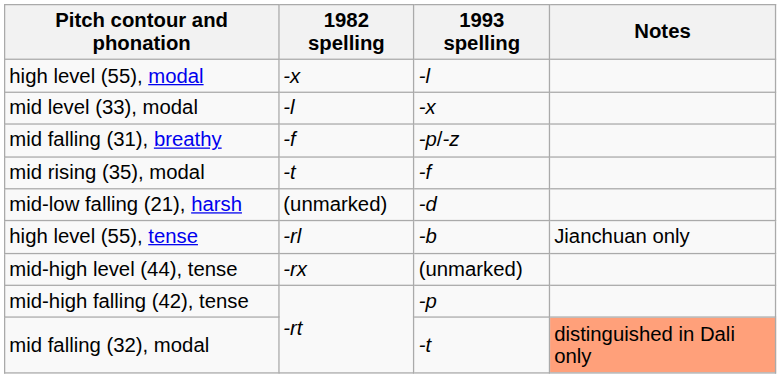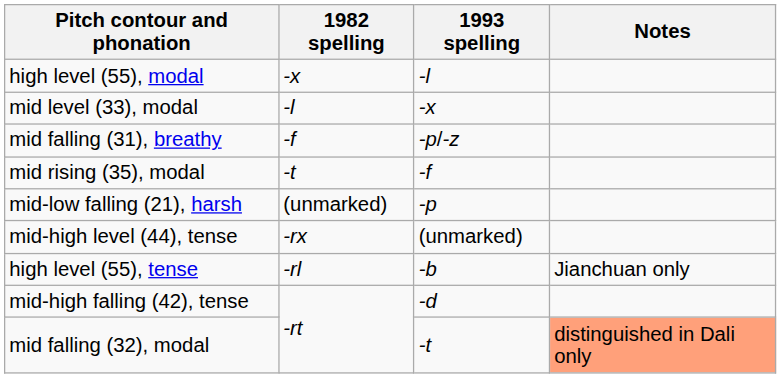mid-low falling (21), harsh | 1993 spelling: -d -> -p
rows swapped: high level (55), tense <-> mid-high level (44), tense
mid-high falling (42), tense | 1993 spelling: -p -> -d
